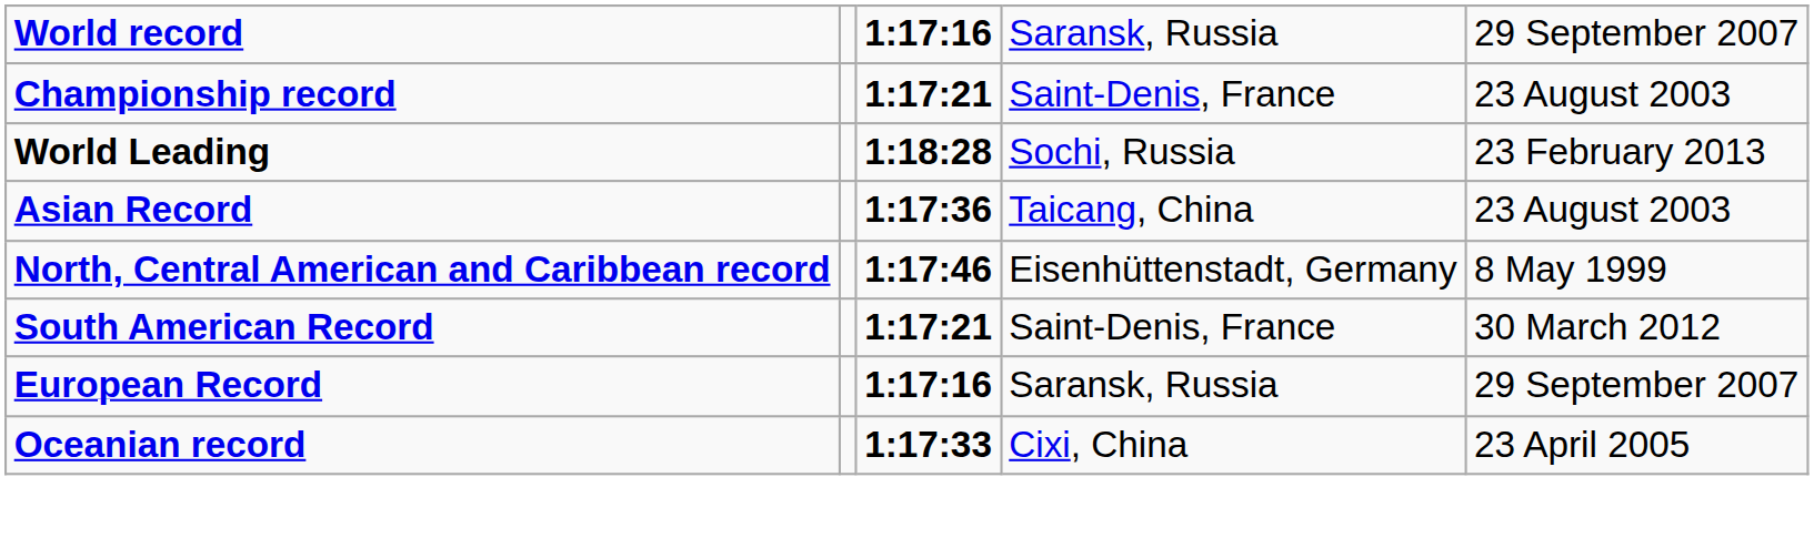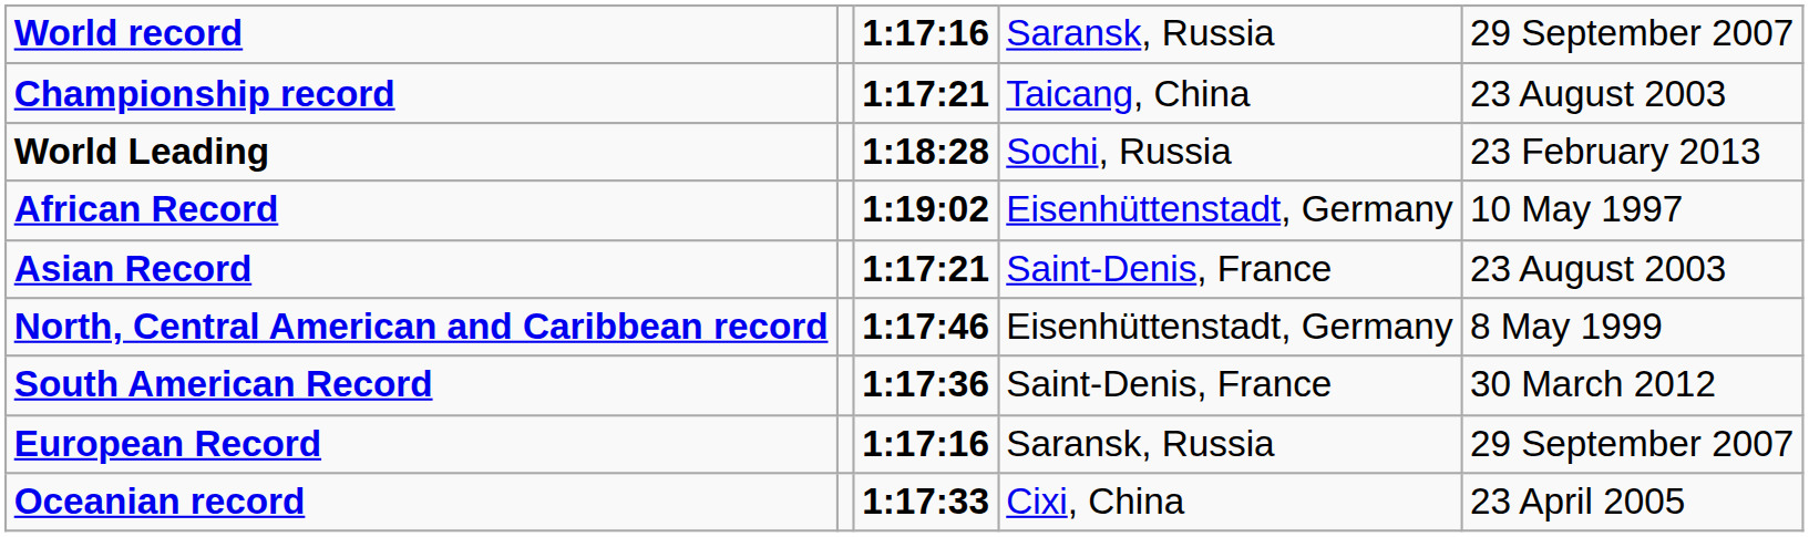Championship record | column 4: Saint-Denis, France -> Taicang, China
+ row: African Record | 1:19:02 | Eisenhüttenstadt, Germany | 10 May 1997
Asian Record | column 3: 1:17:36 -> 1:17:21
Asian Record | column 4: Taicang, China -> Saint-Denis, France
South American Record | column 3: 1:17:21 -> 1:17:36
